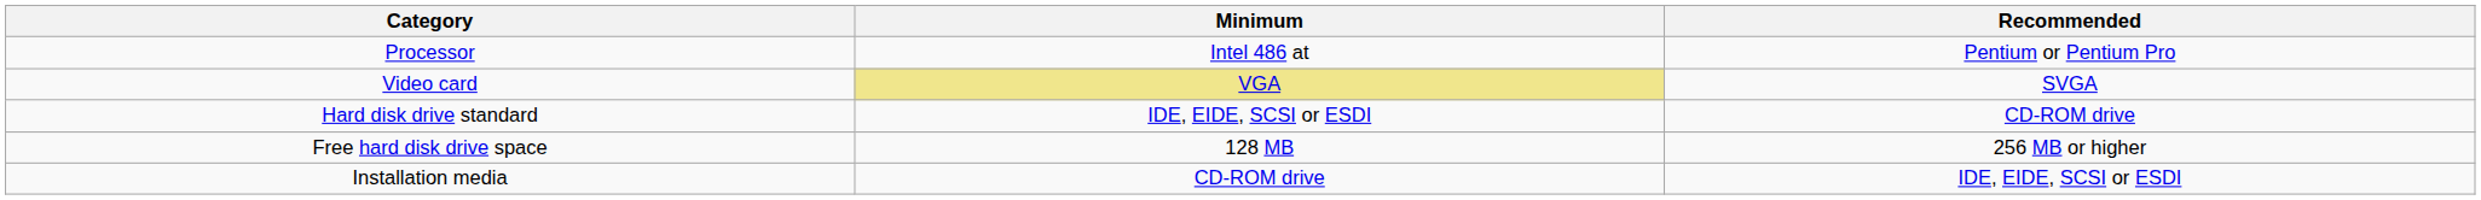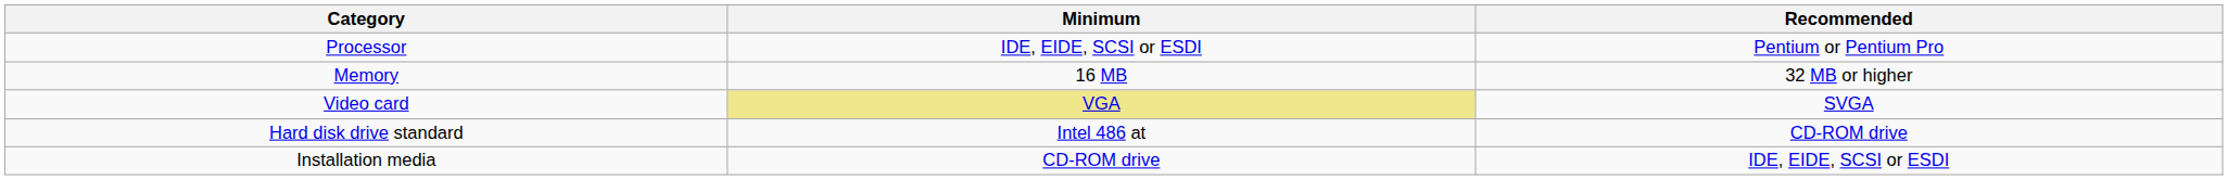Processor | Minimum: Intel 486 at -> IDE, EIDE, SCSI or ESDI
+ row: Memory | 16 MB | 32 MB or higher
Hard disk drive standard | Minimum: IDE, EIDE, SCSI or ESDI -> Intel 486 at
- row: Free hard disk drive space | 128 MB | 256 MB or higher
